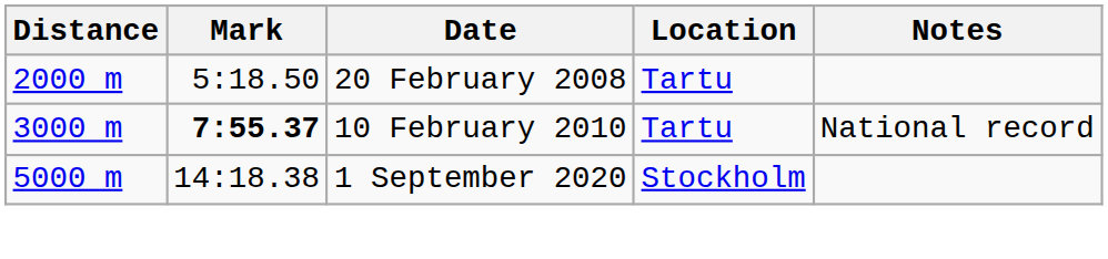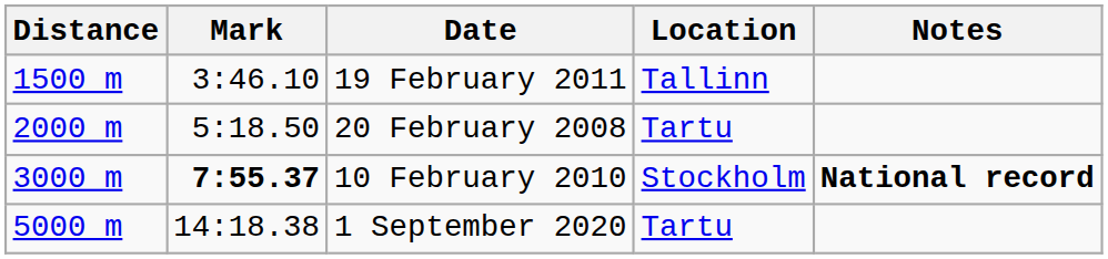+ row: 1500 m | 3:46.10 | 19 February 2011 | Tallinn
10 February 2010 | Location: Tartu -> Stockholm
10 February 2010 | Notes: normal -> bold
1 September 2020 | Location: Stockholm -> Tartu
